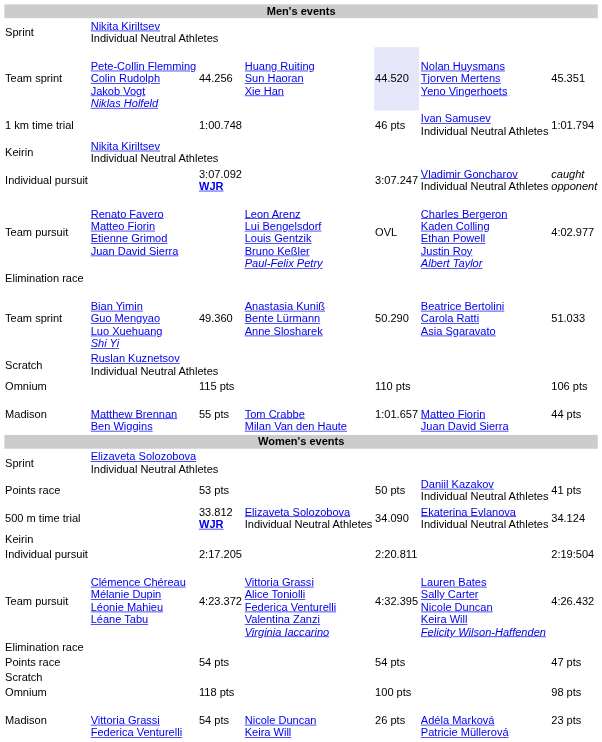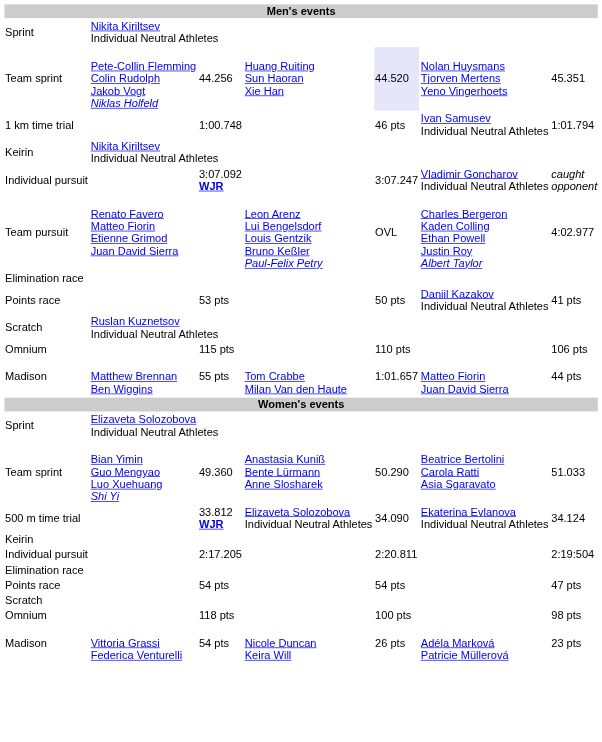rows swapped: 53 pts <-> 49.360
- row: Team pursuit | Clémence Chéreau Mélanie Dupin Léonie Mahieu Léane Tabu | 4:23.372 | Vittoria Grassi Alice Toniolli Federica Venturelli Valentina Zanzi Virginia Iaccarino | 4:32.395 | Lauren Bates Sally Carter Nicole Duncan Keira Will Felicity Wilson-Haffenden | 4:26.432
